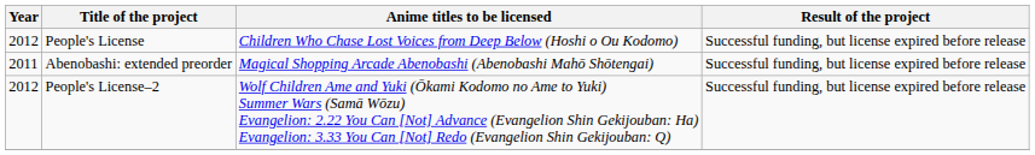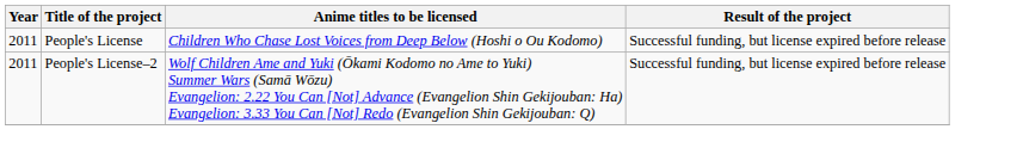People's License | Year: 2012 -> 2011
- row: 2011 | Abenobashi: extended preorder | Magical Shopping Arcade Abenobashi (Abenobashi Mahō Shōtengai) | Successful funding, but license expired before release
People's License–2 | Year: 2012 -> 2011
